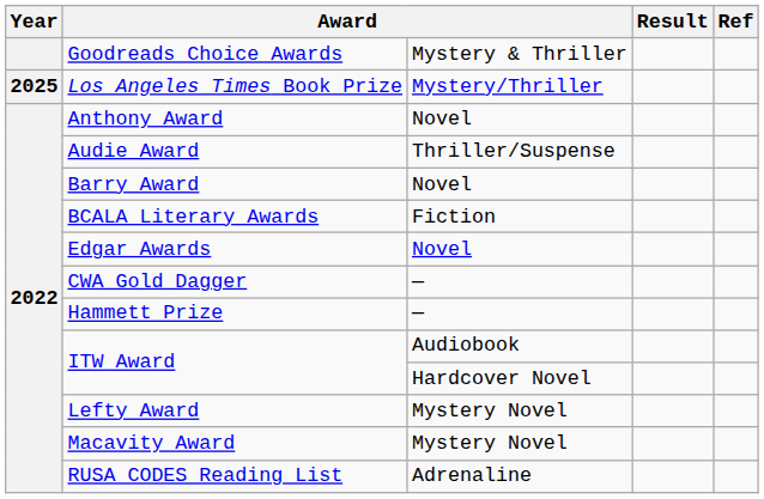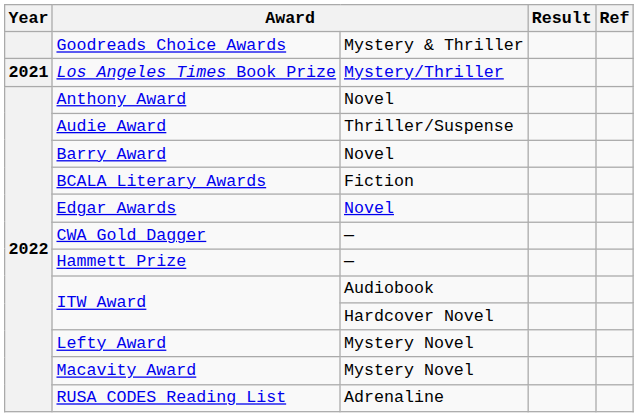Los Angeles Times Book Prize | Year: 2025 -> 2021
